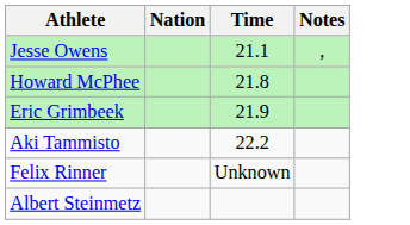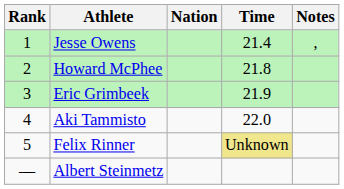+ column: Rank | 1 | 2 | 3 | 4 | 5 | —
Jesse Owens | Time: 21.1 -> 21.4
Aki Tammisto | Time: 22.2 -> 22.0
Felix Rinner | Time: no background -> khaki background
